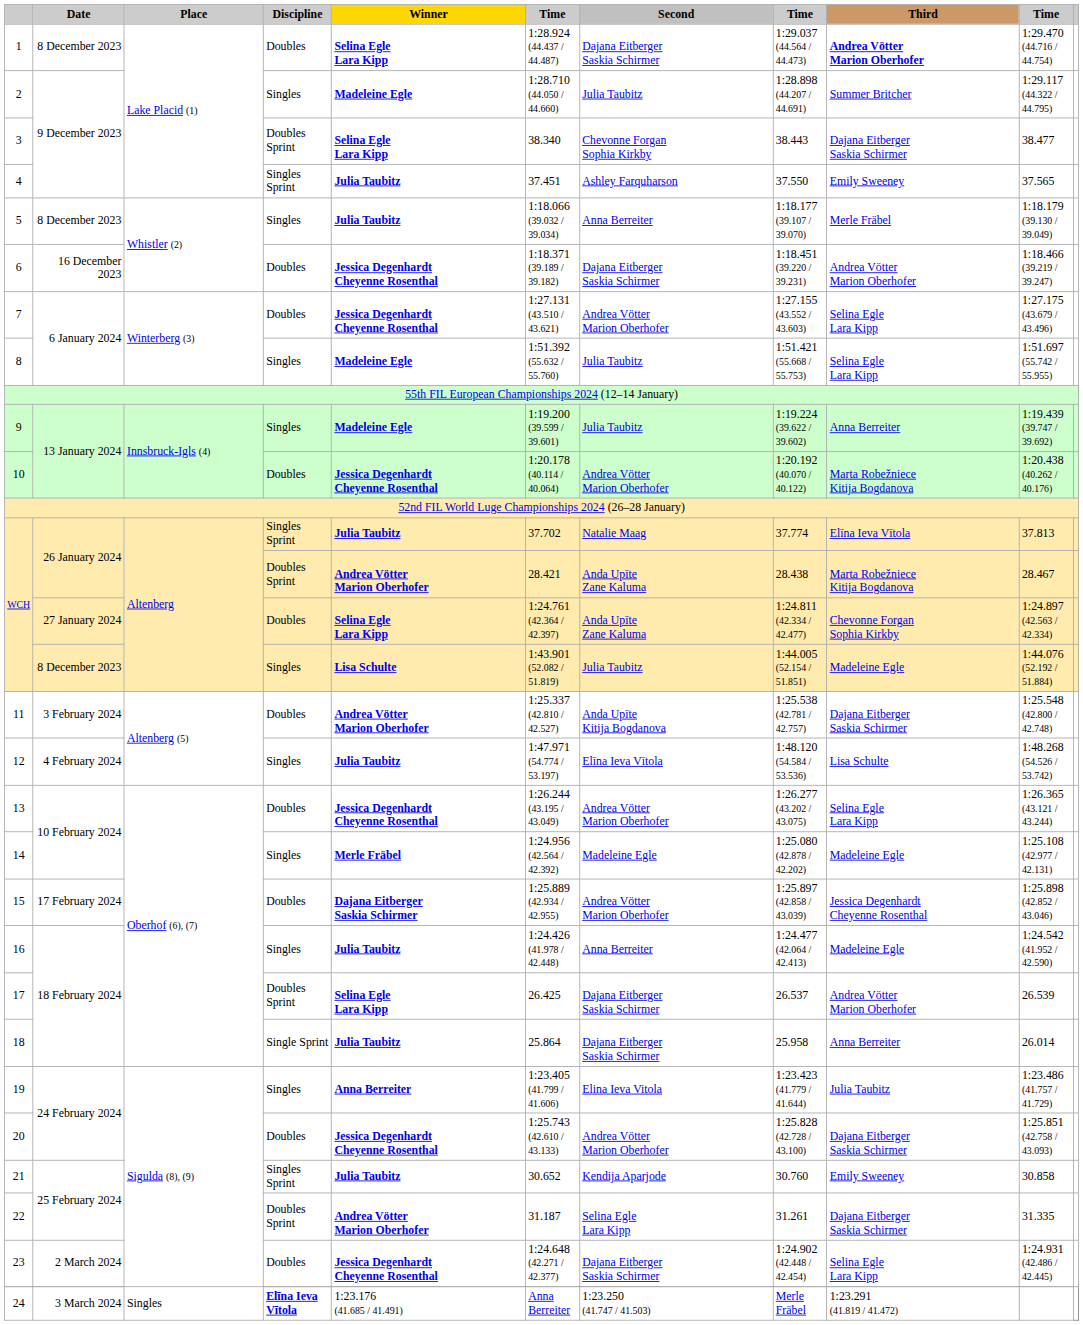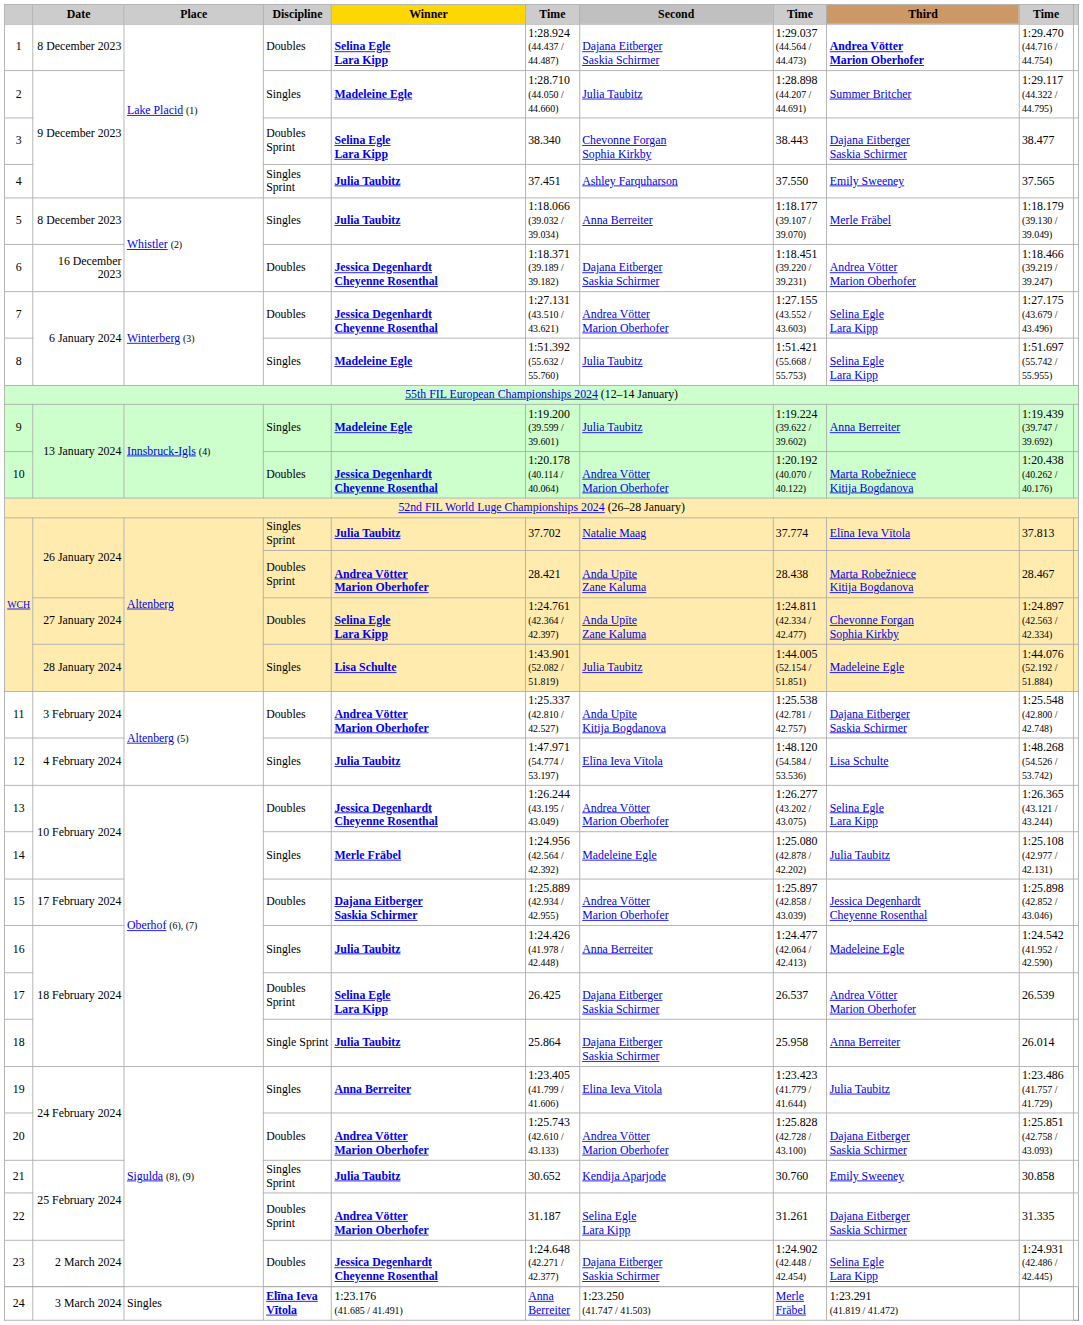WCH / Singles | Date: 8 December 2023 -> 28 January 2024
14 | Third: Madeleine Egle -> Julia Taubitz
20 | Winner: Jessica Degenhardt Cheyenne Rosenthal -> Andrea Vötter Marion Oberhofer
